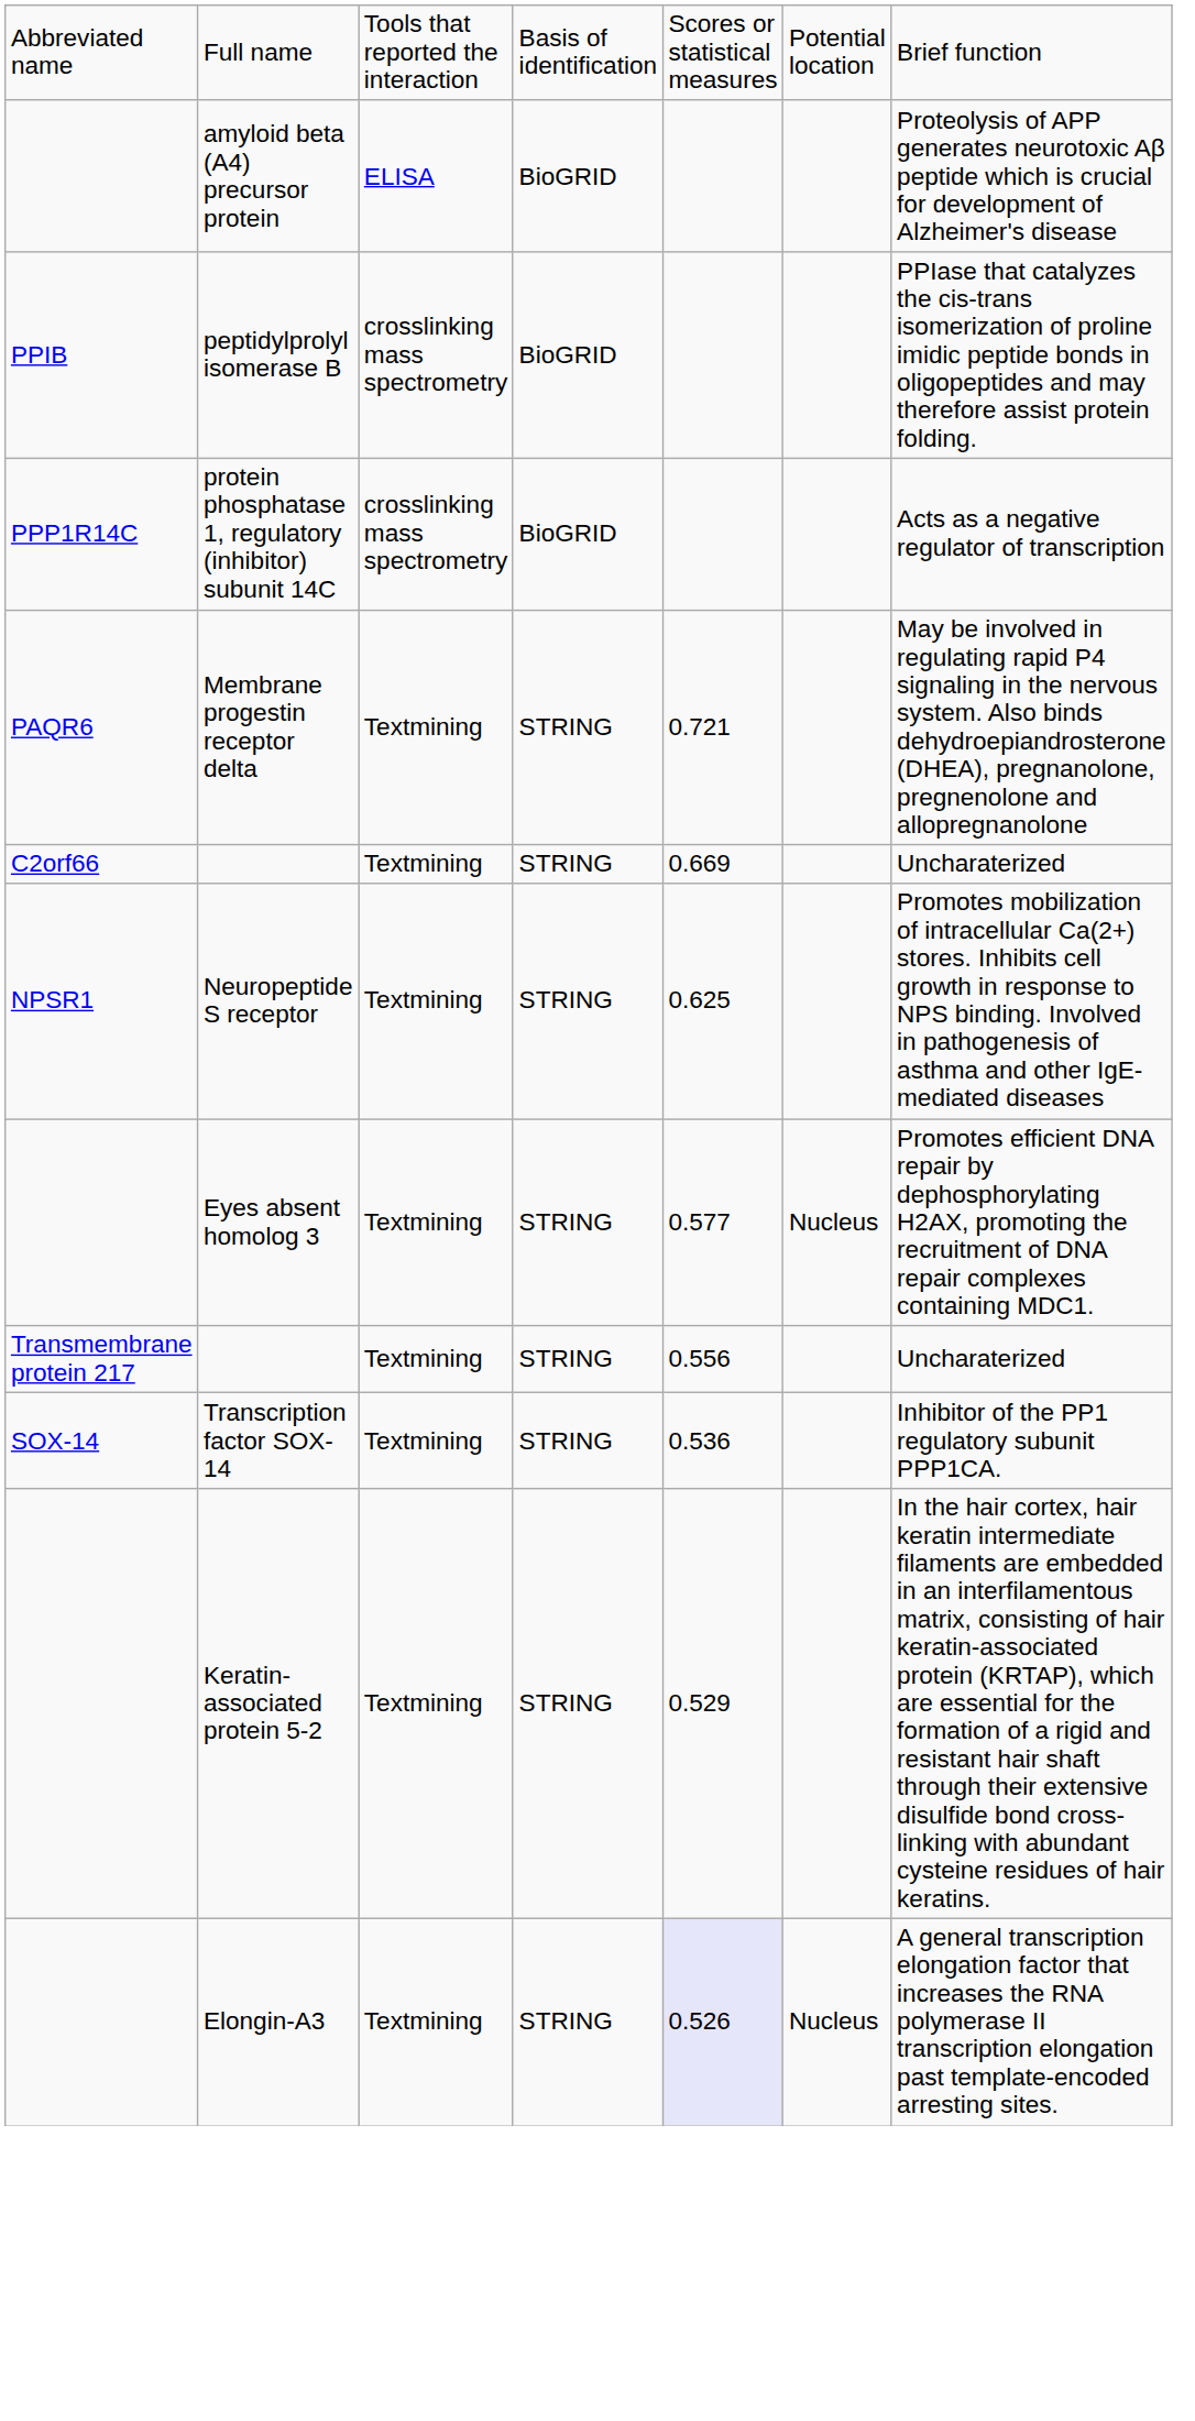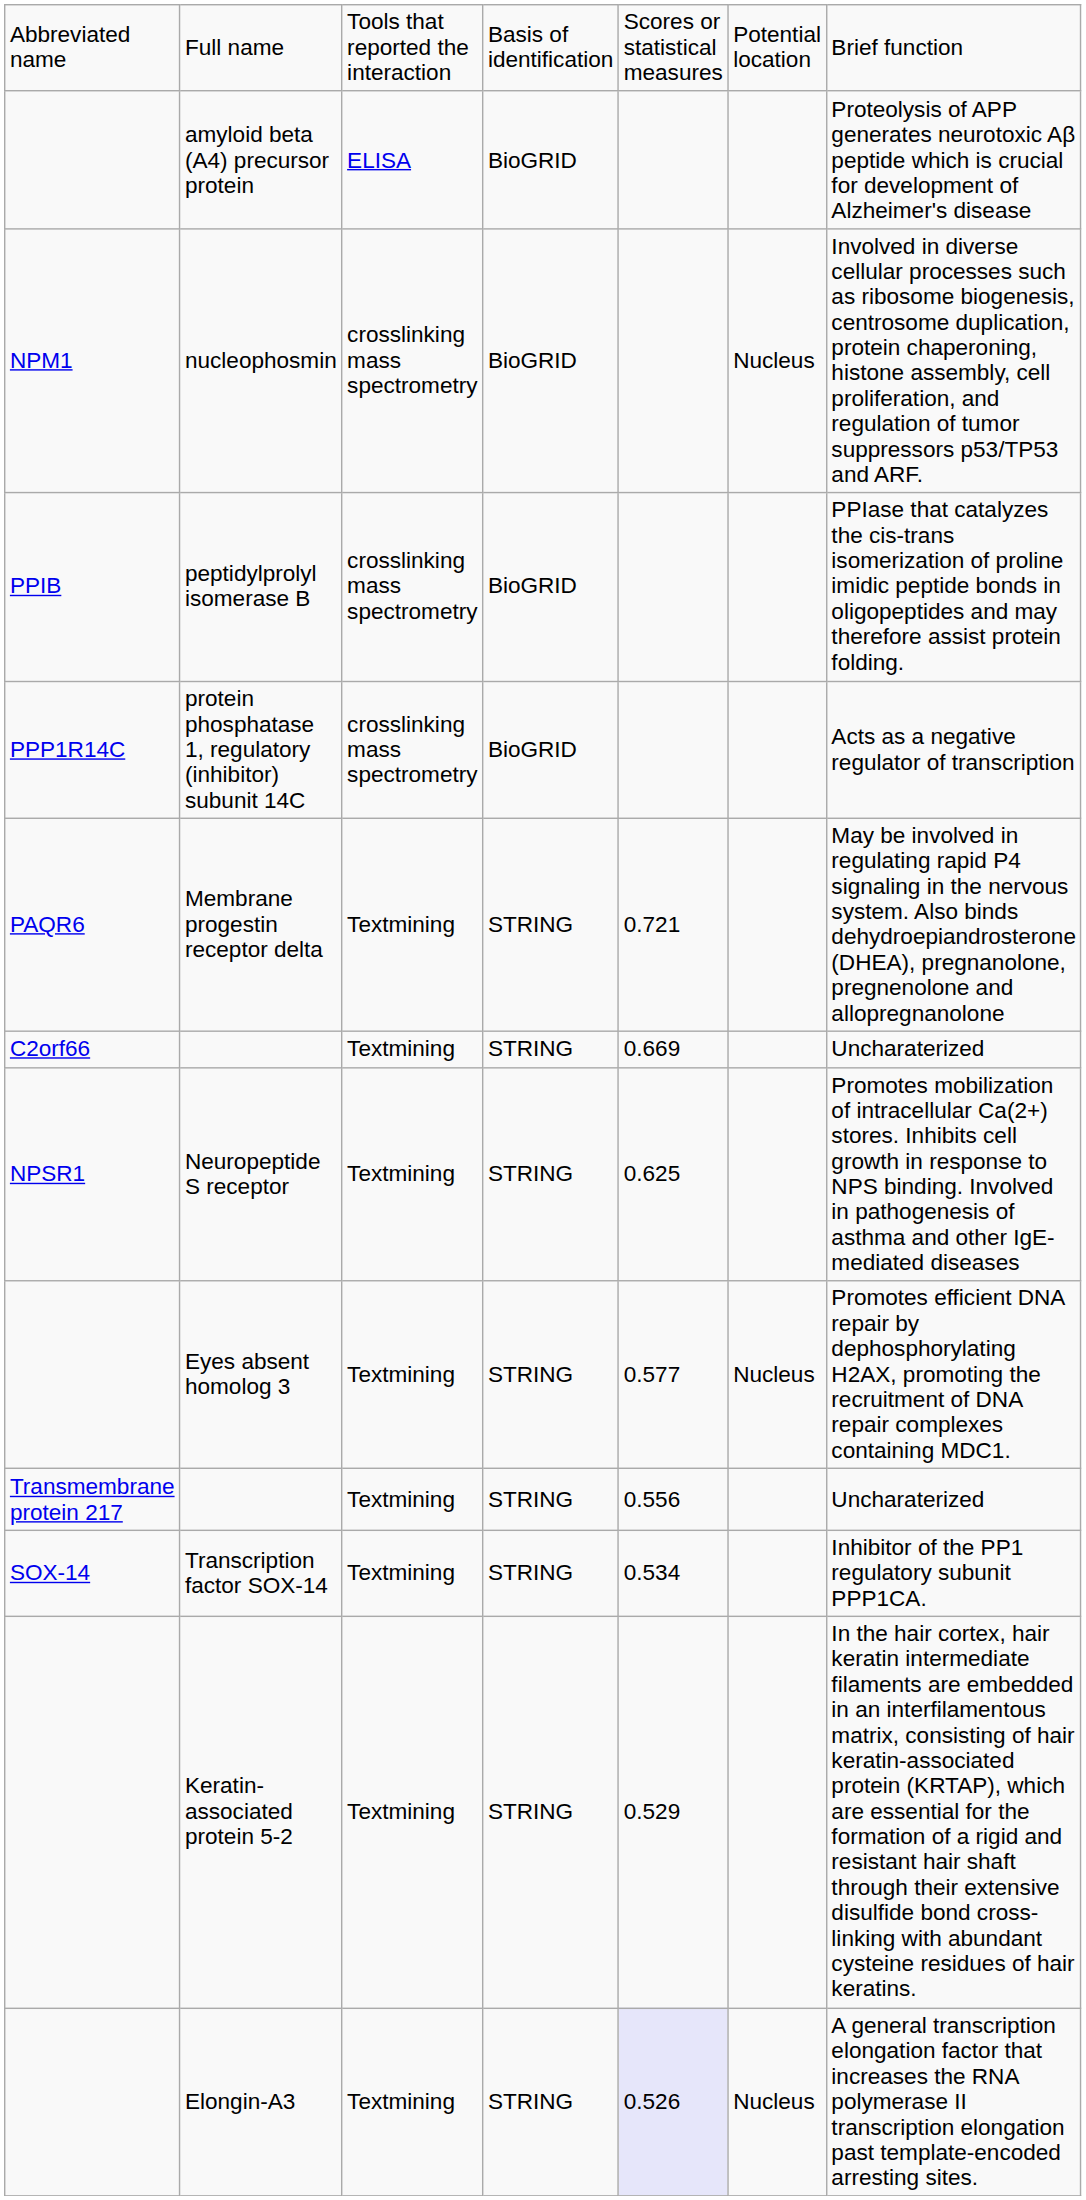+ row: NPM1 | nucleophosmin | crosslinking mass spectrometry | BioGRID | Nucleus | Involved in diverse cellular processes such as ribosome biogenesis, centrosome duplication, protein chaperoning, histone assembly, cell proliferation, and regulation of tumor suppressors p53/TP53 and ARF.
Transcription factor SOX-14 | column 5: 0.536 -> 0.534
